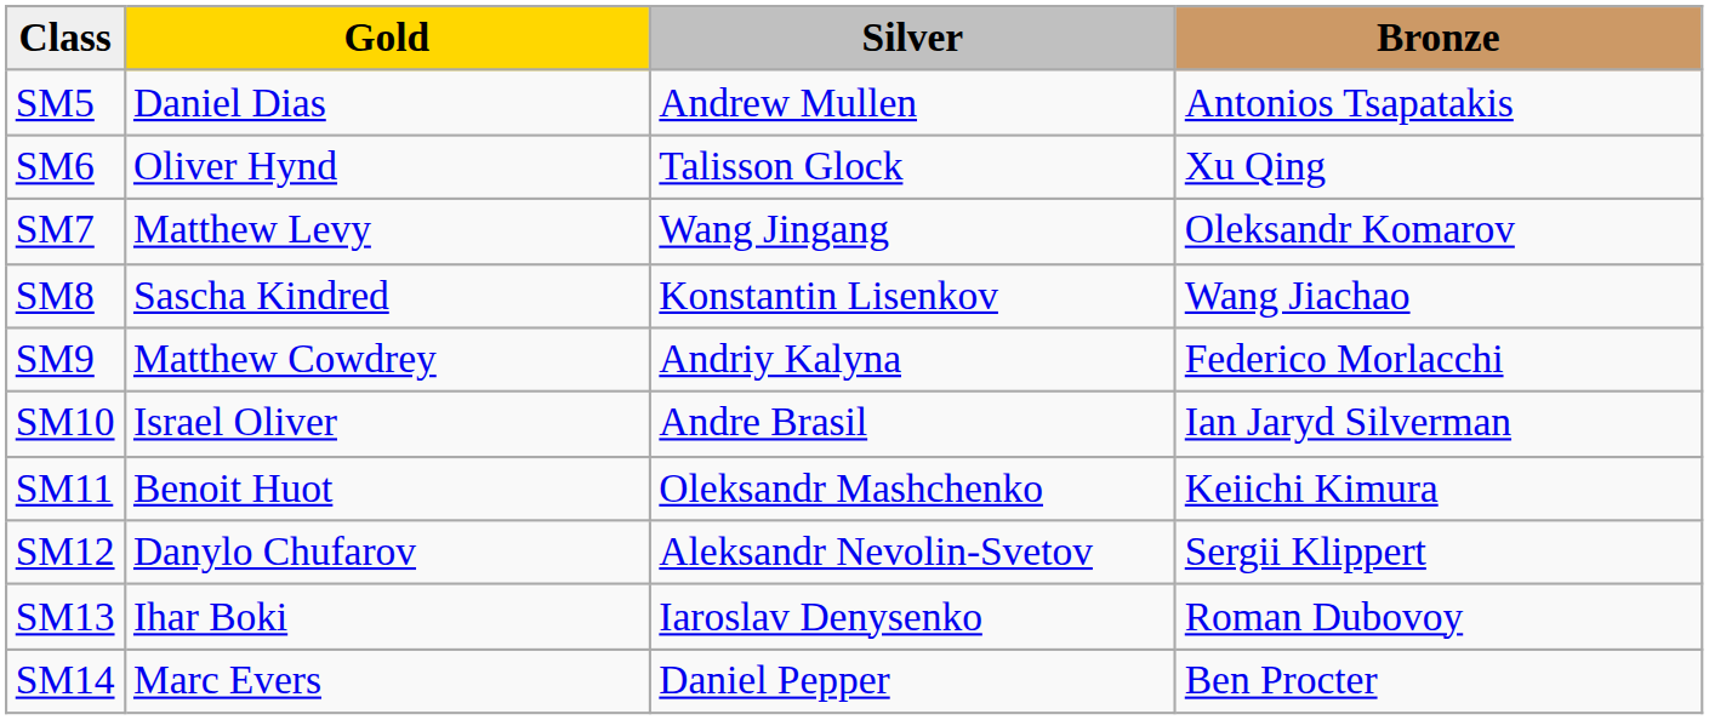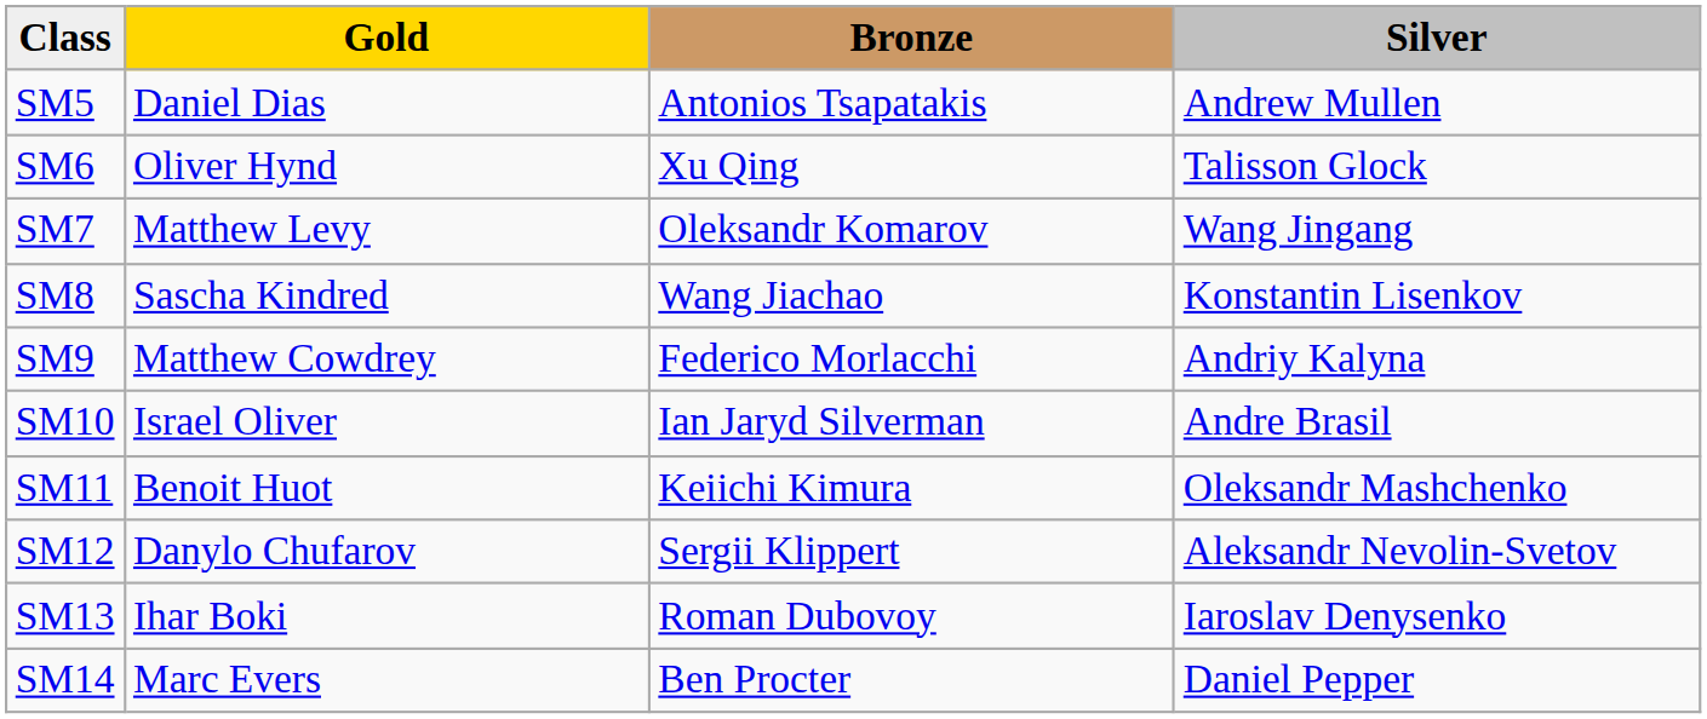columns swapped: Silver <-> Bronze
